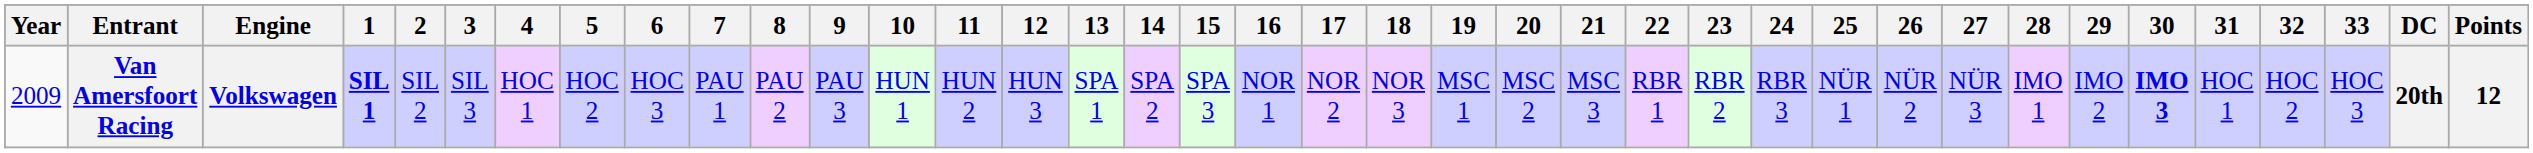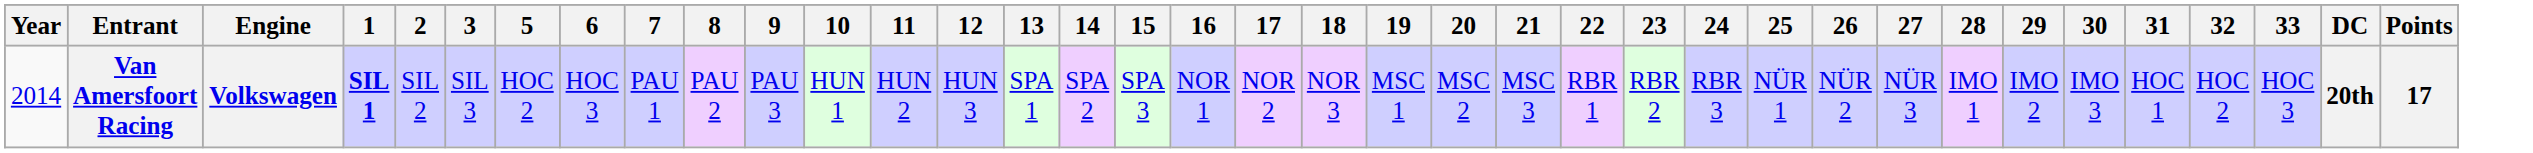- column: 4 | HOC 1
Van Amersfoort Racing | Year: 2009 -> 2014
Van Amersfoort Racing | 30: bold -> normal
Van Amersfoort Racing | Points: 12 -> 17
